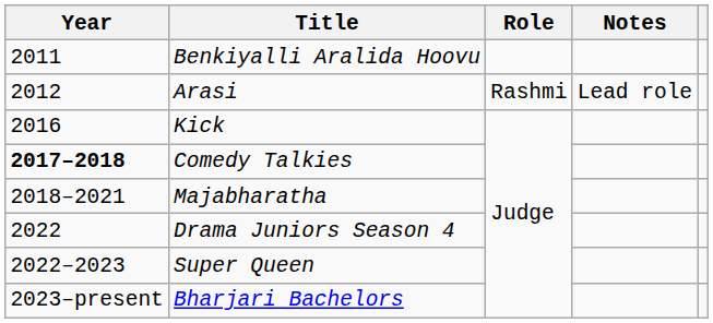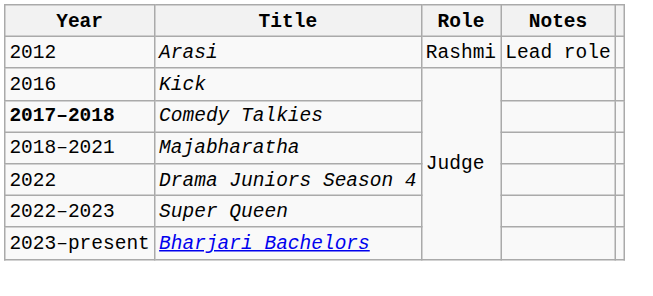- row: 2011 | Benkiyalli Aralida Hoovu
